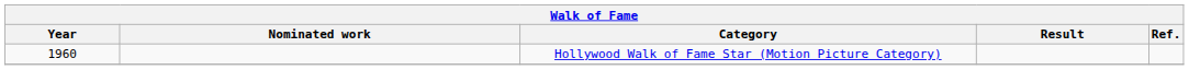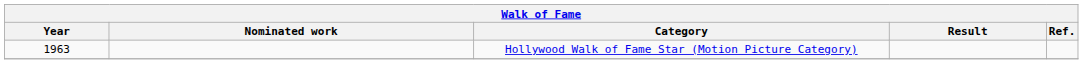Hollywood Walk of Fame Star (Motion Picture Category) | Year: 1960 -> 1963
